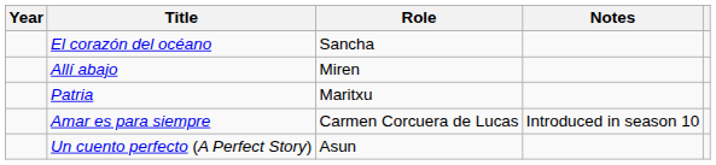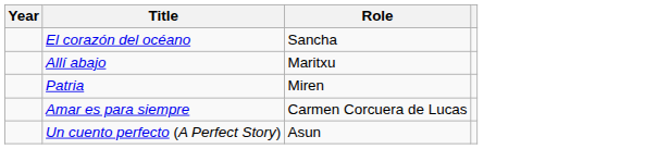- column: Notes | Introduced in season 10
Allí abajo | Role: Miren -> Maritxu
Patria | Role: Maritxu -> Miren
